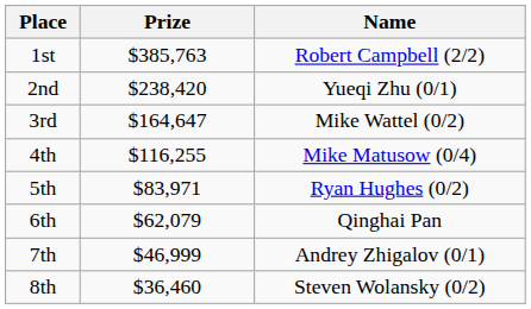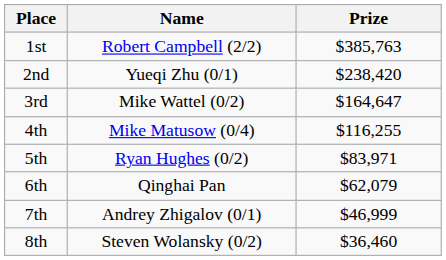columns swapped: Name <-> Prize
